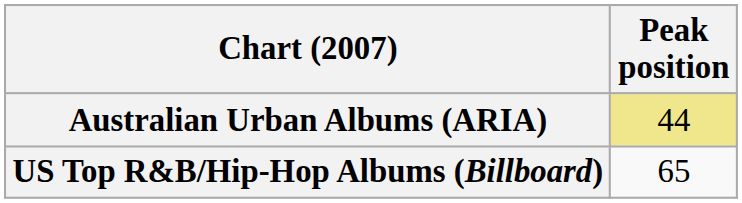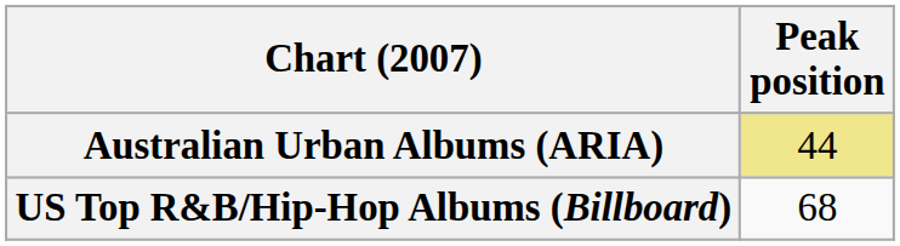US Top R&B/Hip-Hop Albums (Billboard) | Peak position: 65 -> 68
